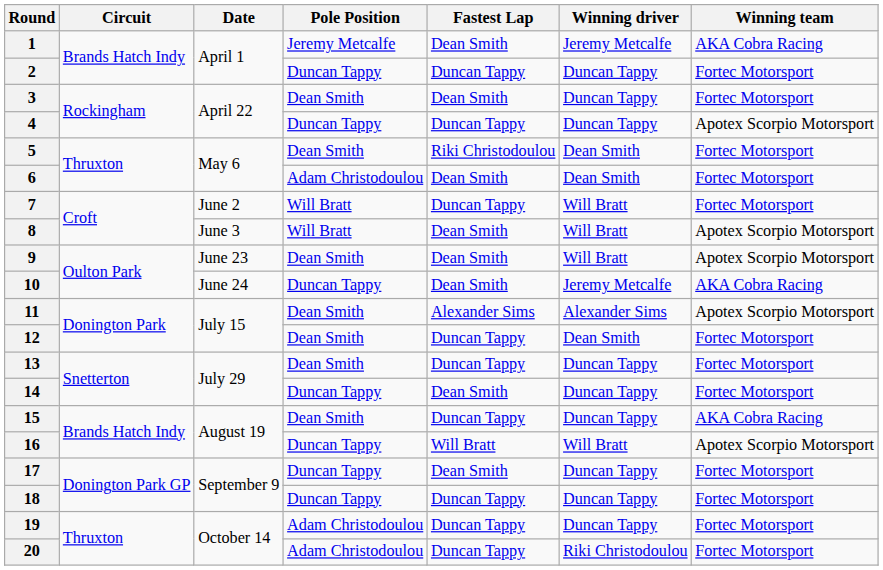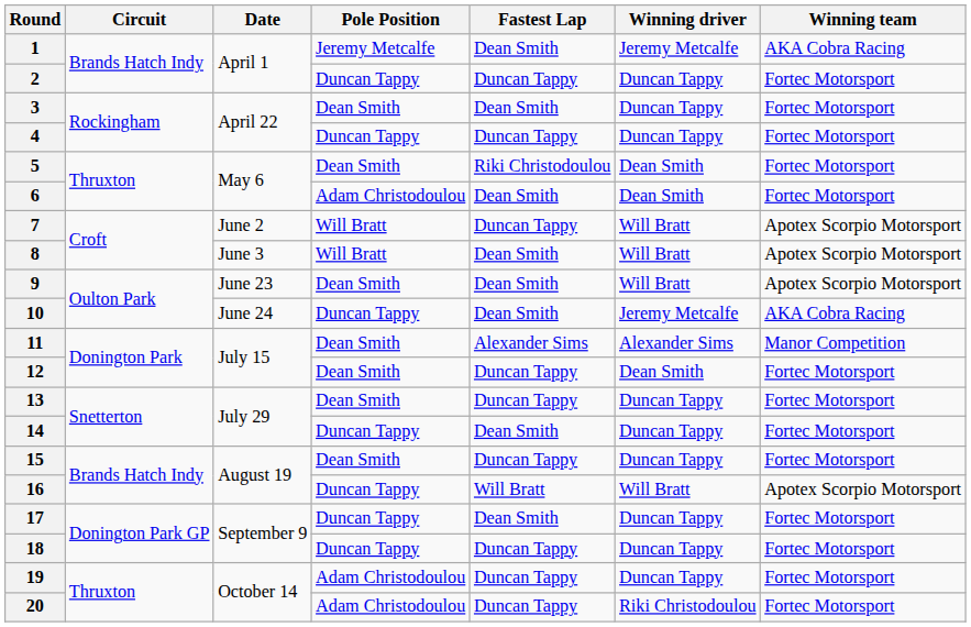4 | Winning team: Apotex Scorpio Motorsport -> Fortec Motorsport
7 | Winning team: Fortec Motorsport -> Apotex Scorpio Motorsport
11 | Winning team: Apotex Scorpio Motorsport -> Manor Competition
15 | Winning team: AKA Cobra Racing -> Fortec Motorsport
